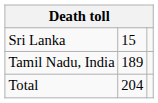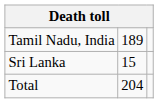rows swapped: Sri Lanka <-> Tamil Nadu, India
